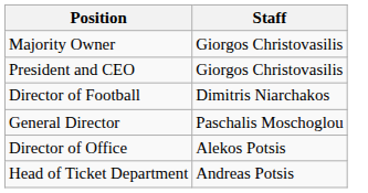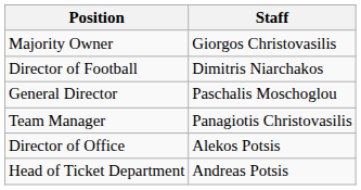- row: President and CEO | Giorgos Christovasilis
+ row: Team Manager | Panagiotis Christovasilis
